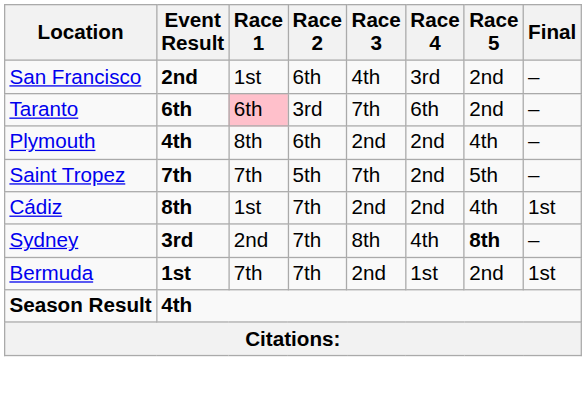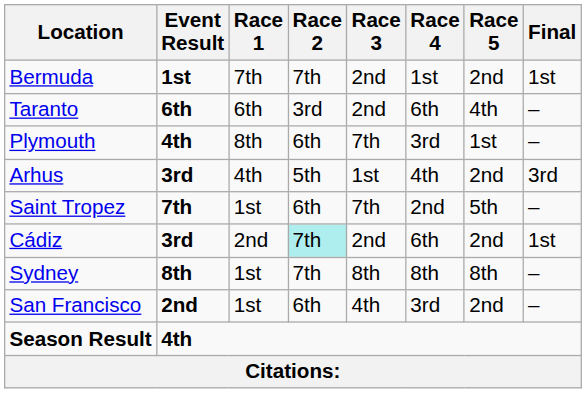rows swapped: Bermuda <-> San Francisco
Taranto | Race 1: pink background -> no background
Taranto | Race 3: 7th -> 2nd
Taranto | Race 5: 2nd -> 4th
Plymouth | Race 3: 2nd -> 7th
Plymouth | Race 4: 2nd -> 3rd
Plymouth | Race 5: 4th -> 1st
+ row: Arhus | 3rd | 4th | 5th | 1st | 4th | 2nd | 3rd
Saint Tropez | Race 1: 7th -> 1st
Saint Tropez | Race 2: 5th -> 6th
Cádiz | Event Result: 8th -> 3rd
Cádiz | Race 1: 1st -> 2nd
Cádiz | Race 2: no background -> paleturquoise background
Cádiz | Race 4: 2nd -> 6th
Cádiz | Race 5: 4th -> 2nd
Sydney | Event Result: 3rd -> 8th
Sydney | Race 1: 2nd -> 1st
Sydney | Race 4: 4th -> 8th
Sydney | Race 5: bold -> normal
